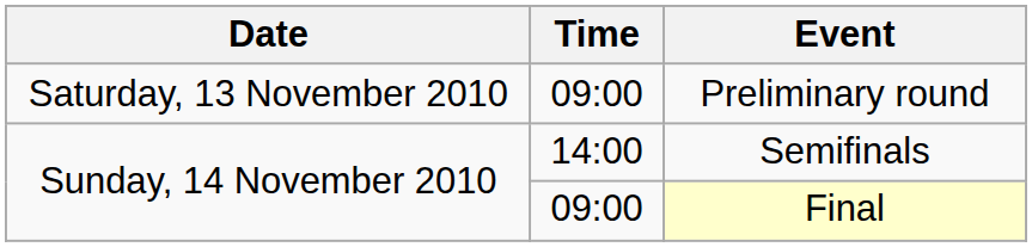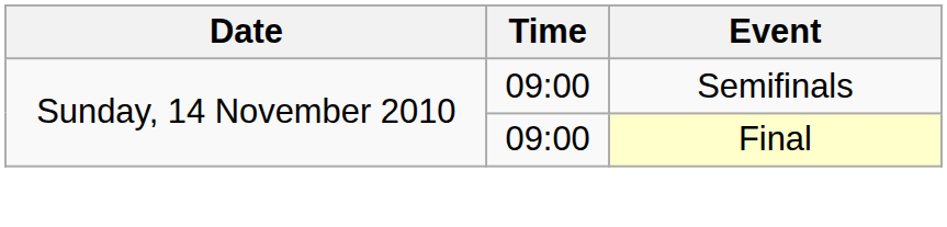- row: Saturday, 13 November 2010 | 09:00 | Preliminary round
Semifinals | Time: 14:00 -> 09:00
